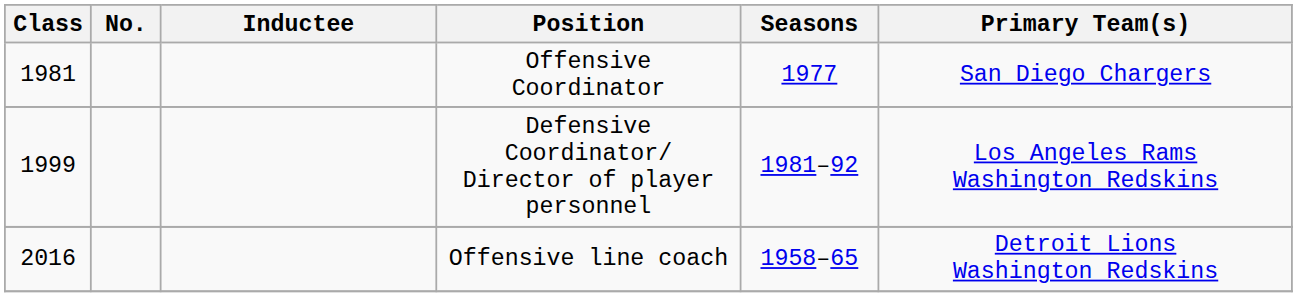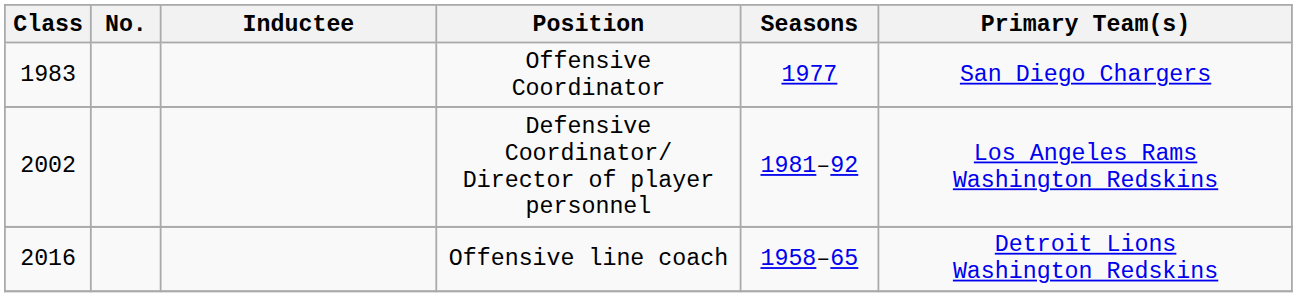Offensive Coordinator | Class: 1981 -> 1983
Defensive Coordinator/ Director of player personnel | Class: 1999 -> 2002
